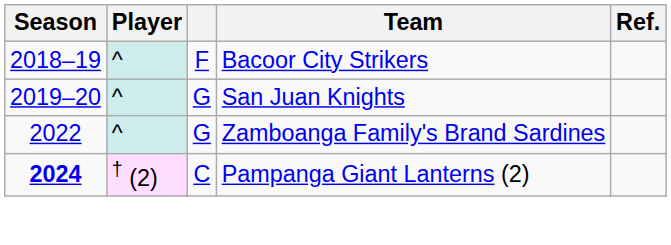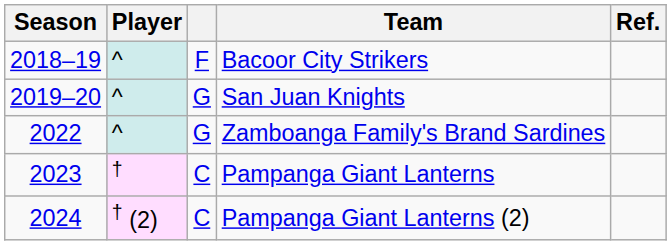+ row: 2023 | † | C | Pampanga Giant Lanterns
Pampanga Giant Lanterns (2) | Season: bold -> normal
